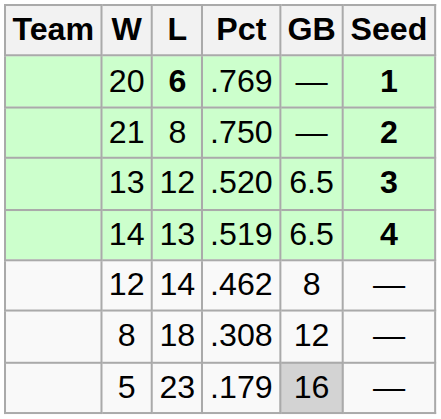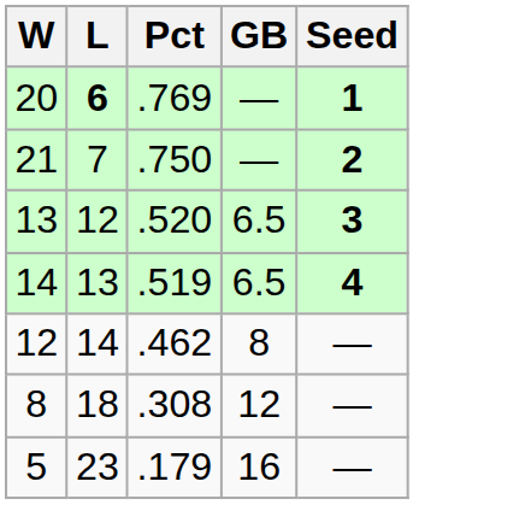- column: Team
21 | L: 8 -> 7
5 | GB: lightgrey background -> no background
